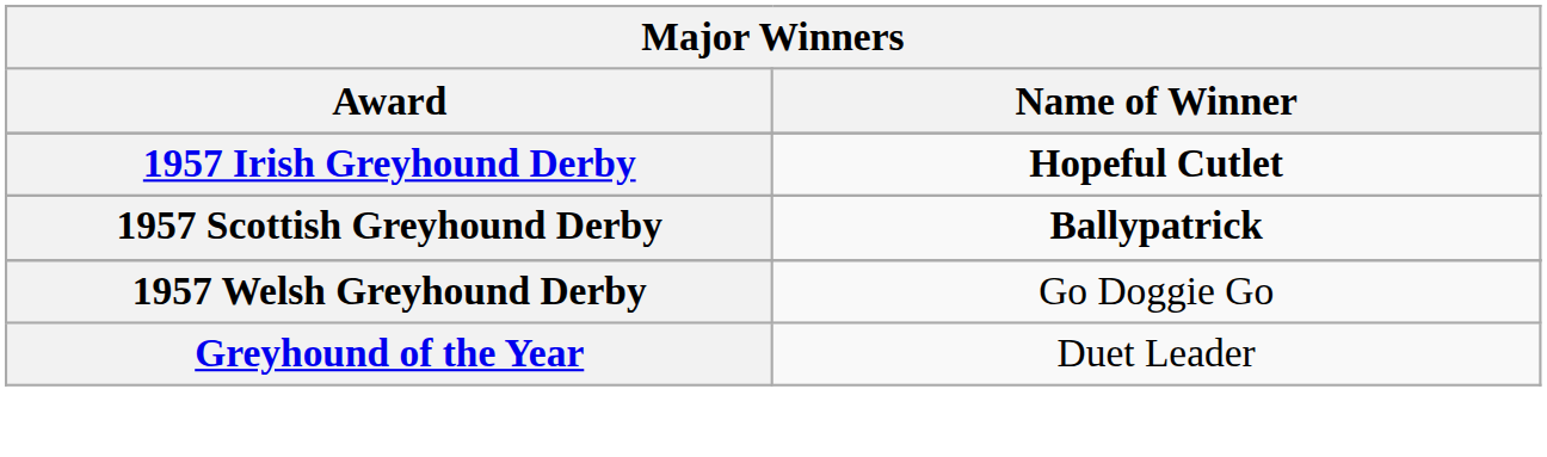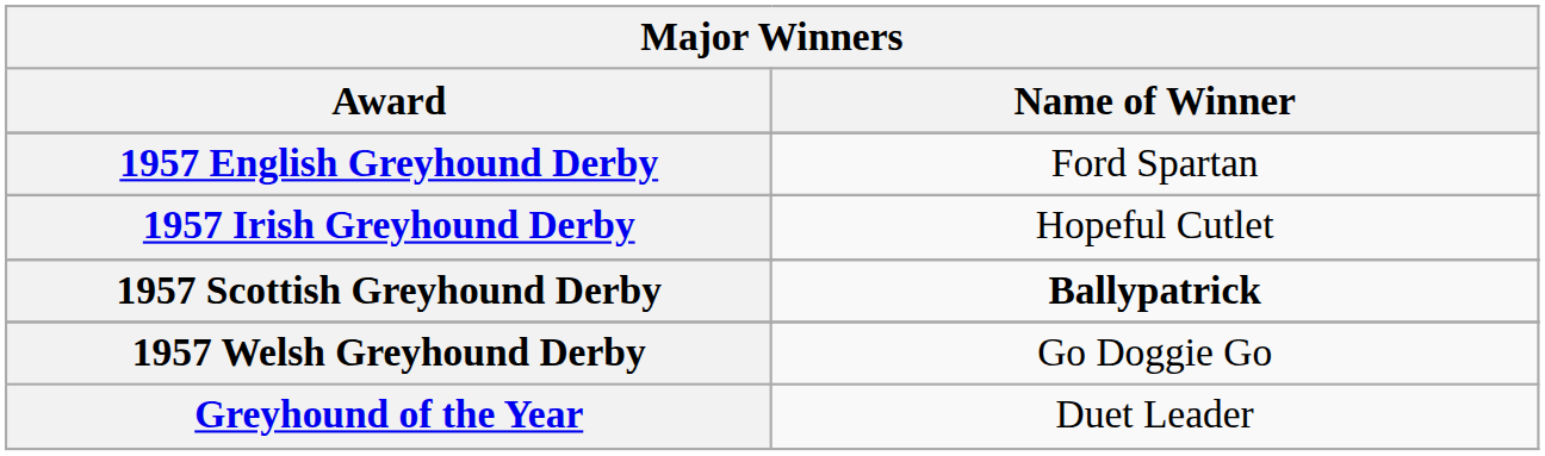+ row: 1957 English Greyhound Derby | Ford Spartan
1957 Irish Greyhound Derby | Name of Winner: bold -> normal
